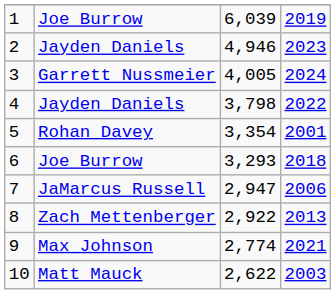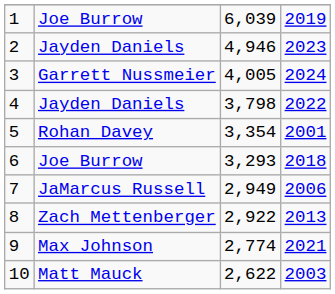7 | column 3: 2,947 -> 2,949
